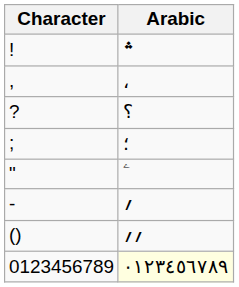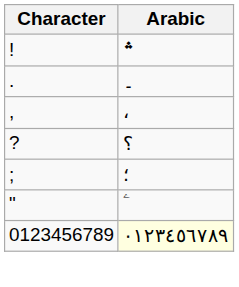+ row: . | ۔
- row: - | ؍
- row: () | ؍؍
